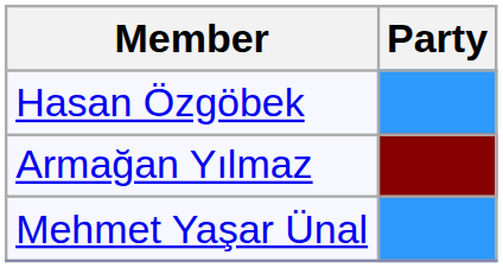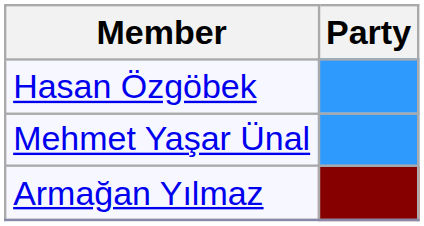rows swapped: Mehmet Yaşar Ünal <-> Armağan Yılmaz
